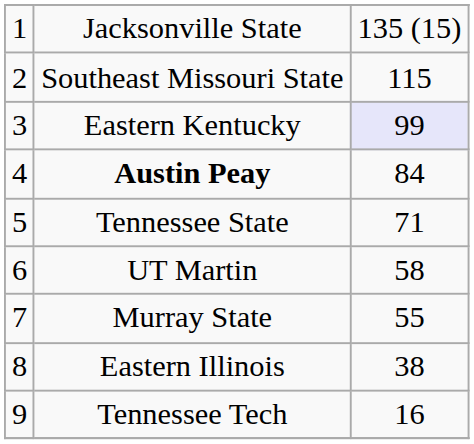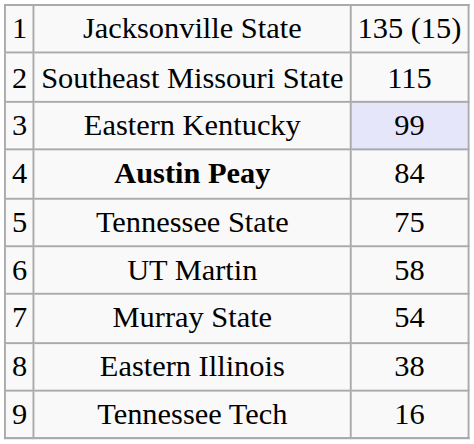Tennessee State | column 3: 71 -> 75
Murray State | column 3: 55 -> 54
